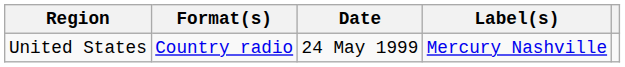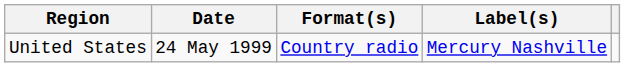columns swapped: Date <-> Format(s)
